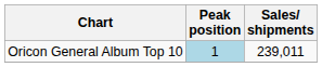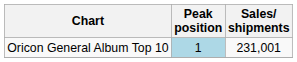Oricon General Album Top 10 | Sales/ shipments: 239,011 -> 231,001
